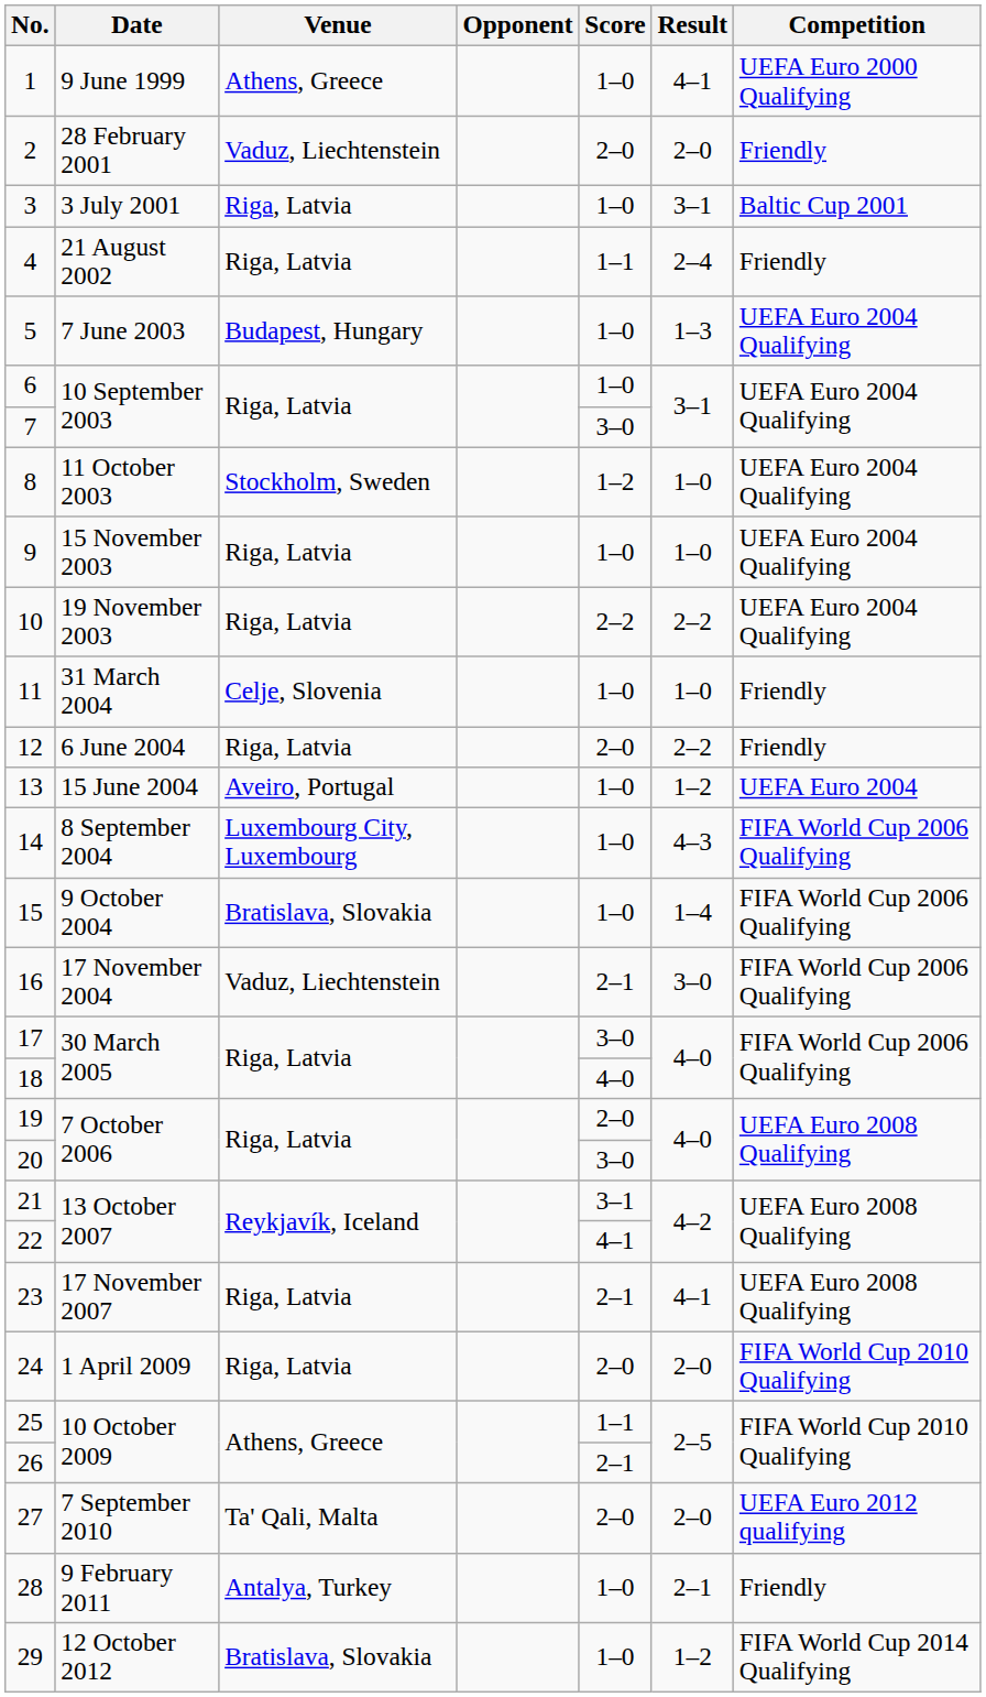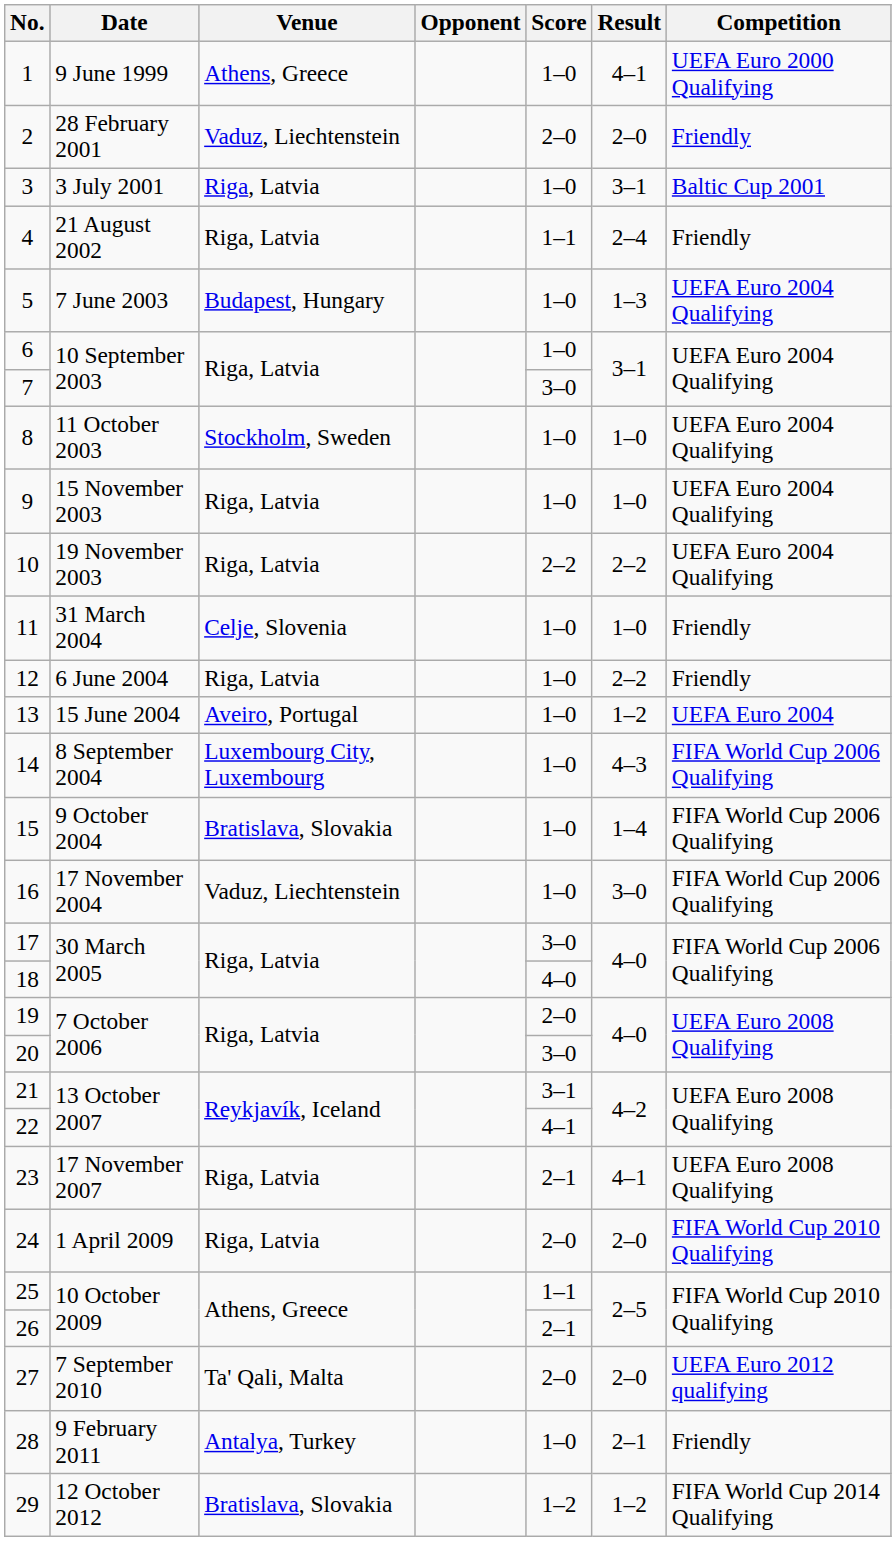8 | Score: 1–2 -> 1–0
12 | Score: 2–0 -> 1–0
16 | Score: 2–1 -> 1–0
29 | Score: 1–0 -> 1–2
